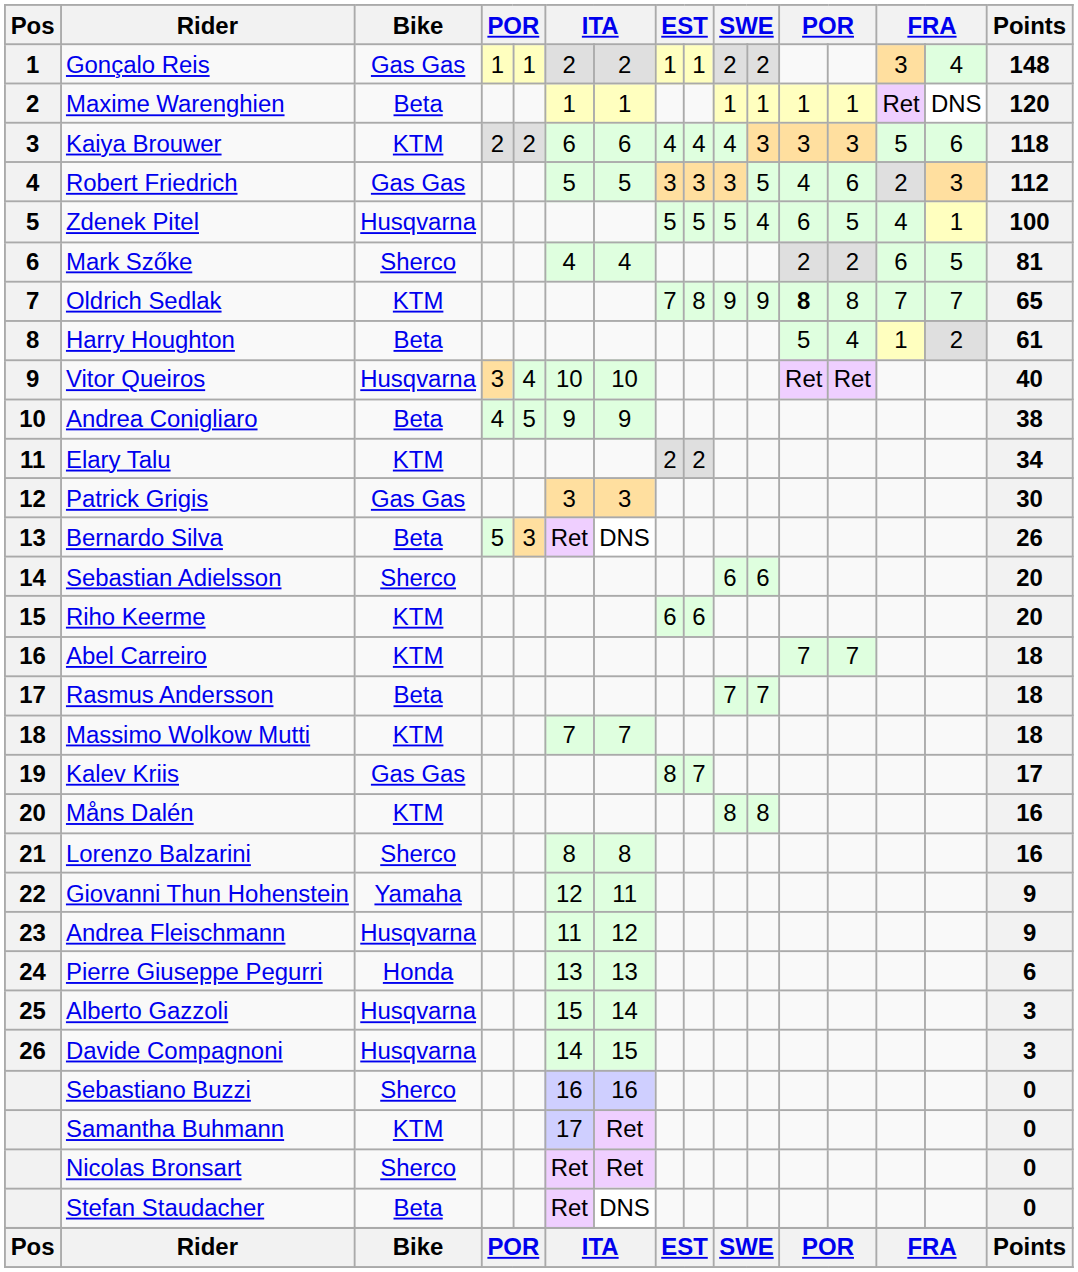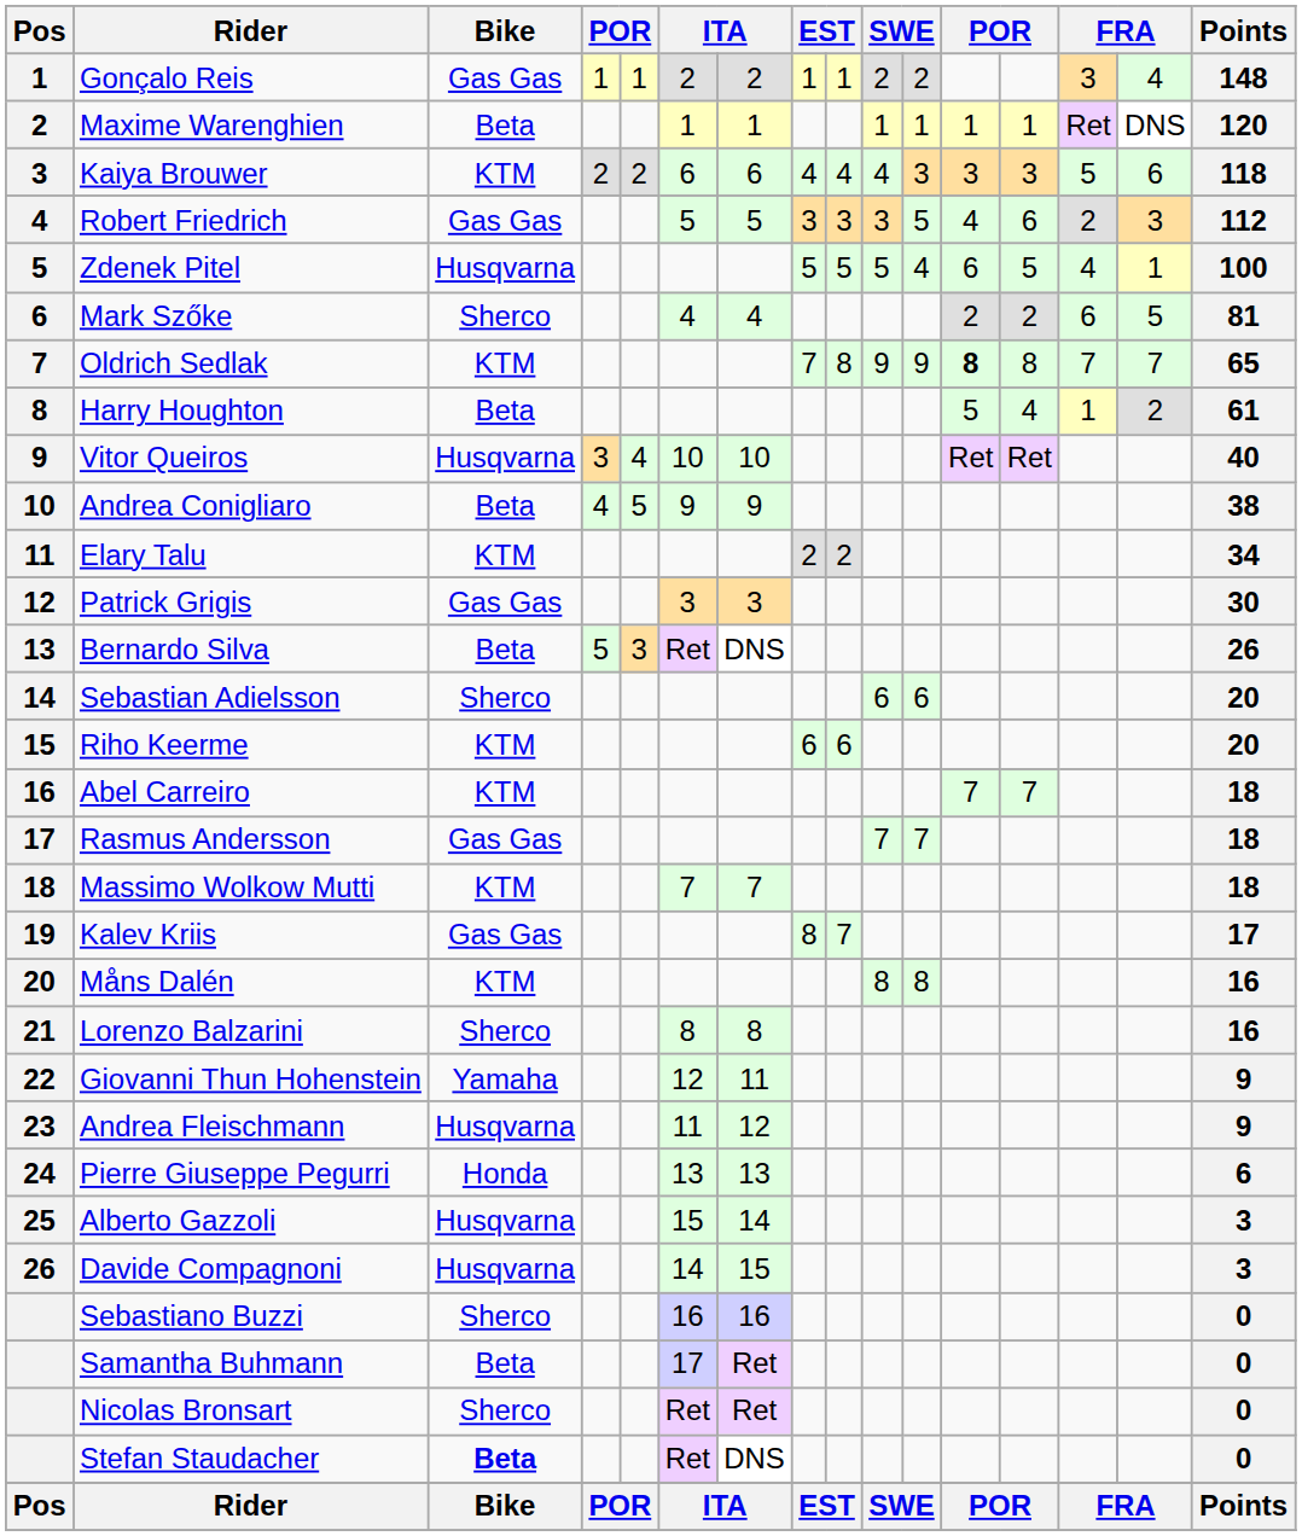Rasmus Andersson | Bike: Beta -> Gas Gas
Samantha Buhmann | Bike: KTM -> Beta
Stefan Staudacher | Bike: normal -> bold
